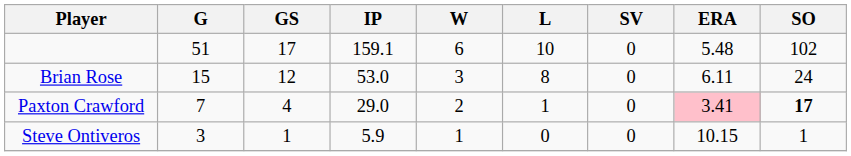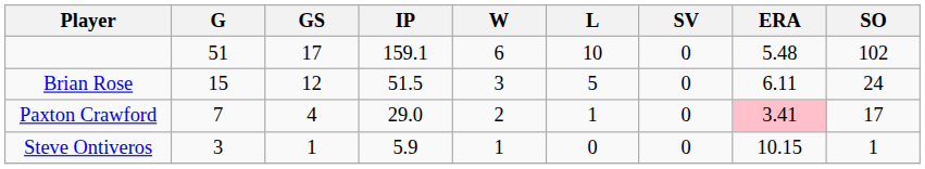Brian Rose | IP: 53.0 -> 51.5
Brian Rose | L: 8 -> 5
Paxton Crawford | SO: bold -> normal
